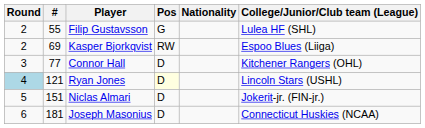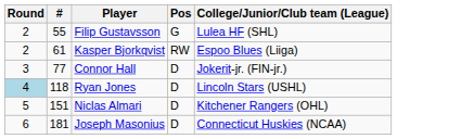- column: Nationality
Kasper Bjorkqvist | #: 69 -> 61
Connor Hall | College/Junior/Club team (League): Kitchener Rangers (OHL) -> Jokerit-jr. (FIN-jr.)
Ryan Jones | #: 121 -> 118
Ryan Jones | Pos: lightyellow background -> no background
Niclas Almari | College/Junior/Club team (League): Jokerit-jr. (FIN-jr.) -> Kitchener Rangers (OHL)
